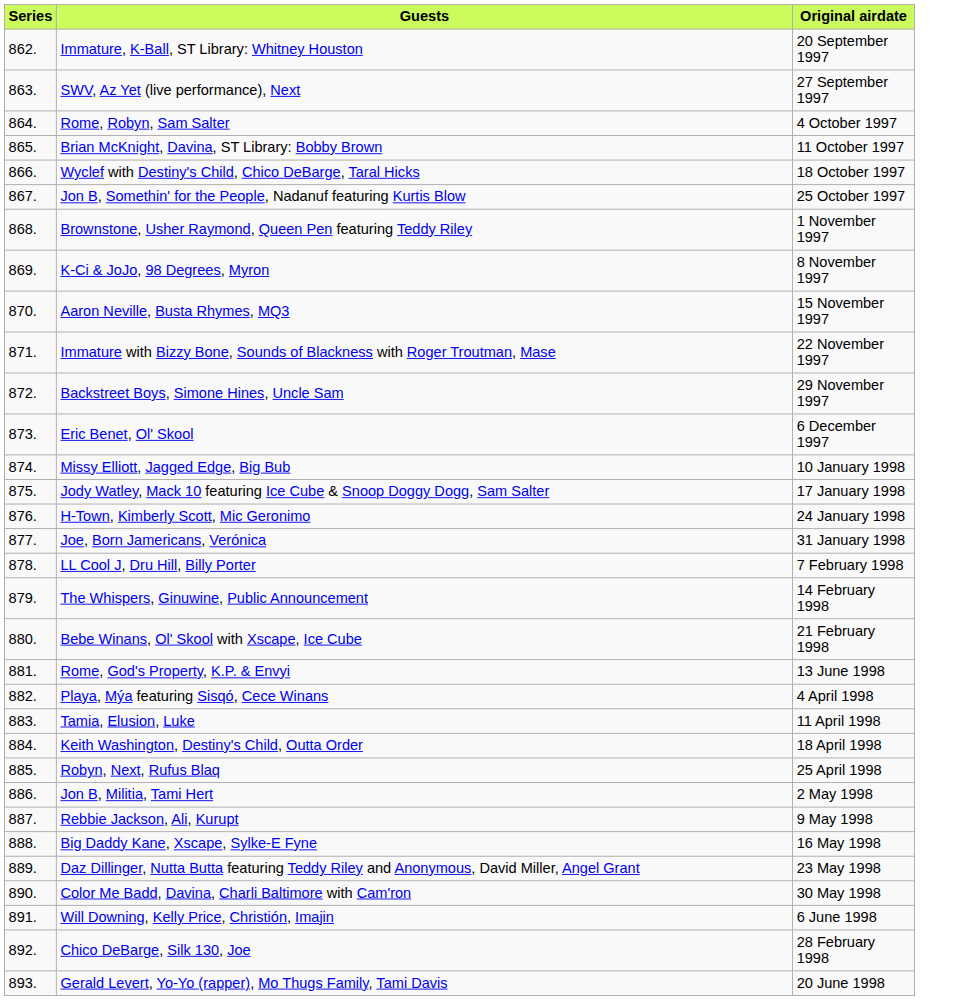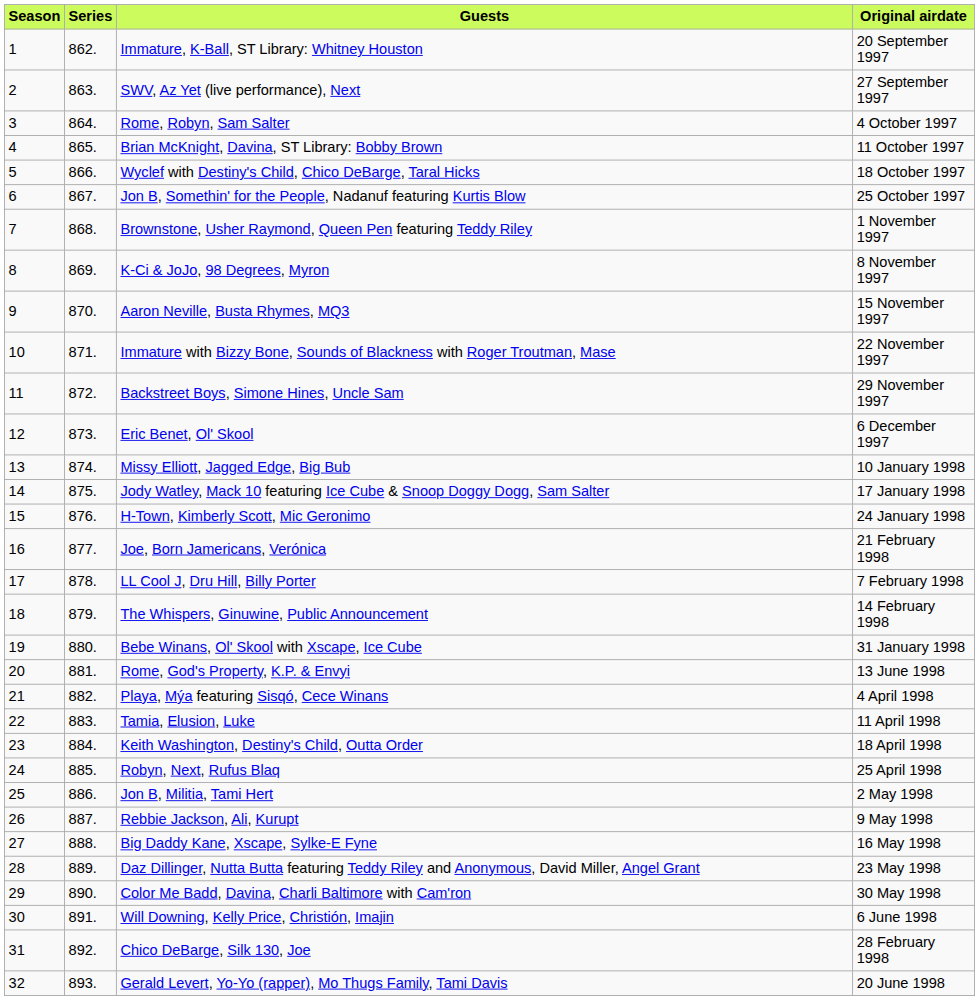+ column: Season | 1 | 2 | 3 | 4 | 5 | 6 | 7 | 8 | 9 | 10 | 11 | 12 | 13 | 14 | 15 | 16 | 17 | 18 | 19 | 20 | 21 | 22 | 23 | 24 | 25 | 26 | 27 | 28 | 29 | 30 | 31 | 32
Joe, Born Jamericans, Verónica | Original airdate: 31 January 1998 -> 21 February 1998
Bebe Winans, Ol' Skool with Xscape, Ice Cube | Original airdate: 21 February 1998 -> 31 January 1998
